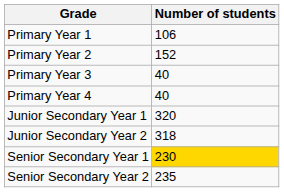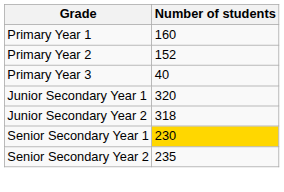Primary Year 1 | Number of students: 106 -> 160
- row: Primary Year 4 | 40
